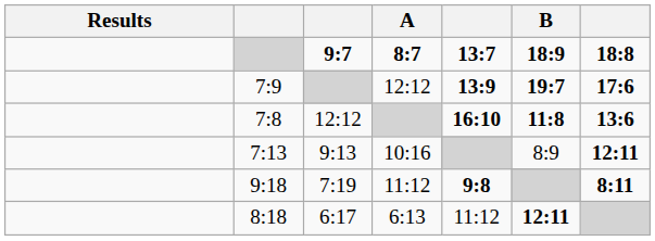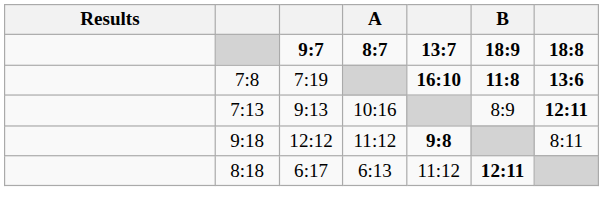- row: 7:9 | 12:12 | 13:9 | 19:7 | 17:6
7:8 | column 3: 12:12 -> 7:19
9:18 | column 3: 7:19 -> 12:12
9:18 | column 7: bold -> normal
